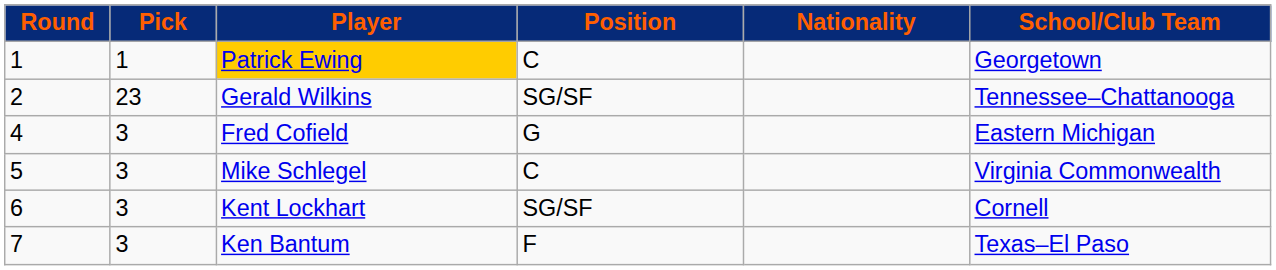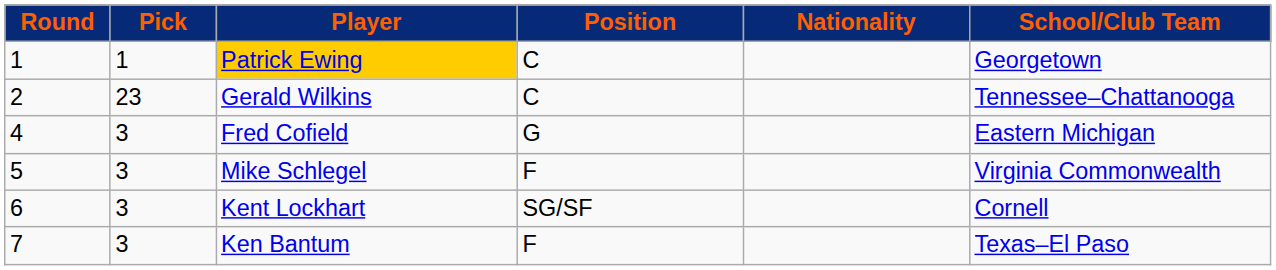Gerald Wilkins | Position: SG/SF -> C
Mike Schlegel | Position: C -> F
